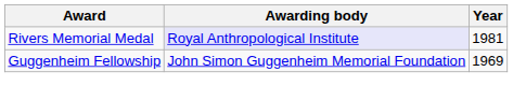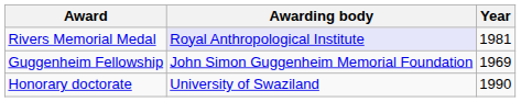+ row: Honorary doctorate | University of Swaziland | 1990
